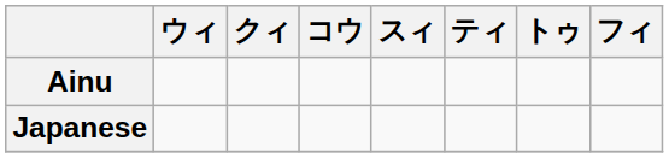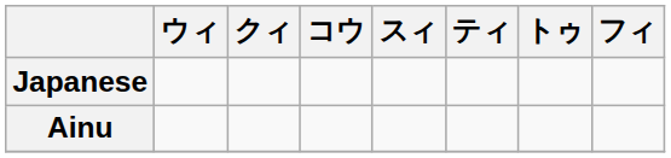rows swapped: Ainu <-> Japanese
